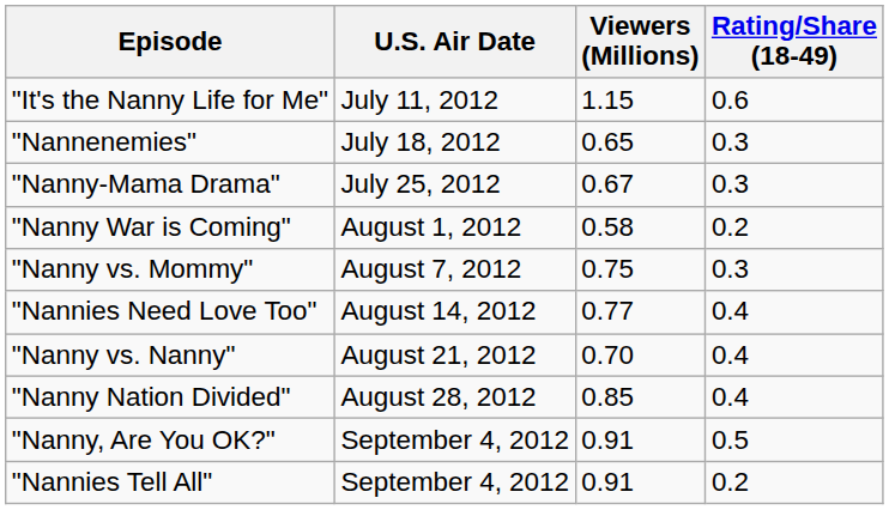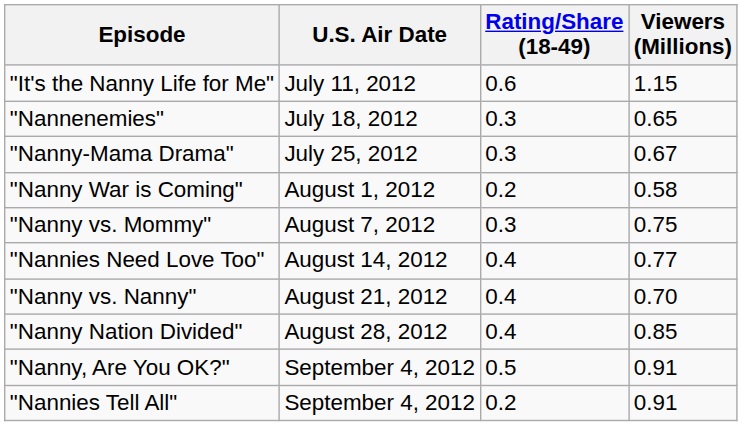columns swapped: Rating/Share (18-49) <-> Viewers (Millions)
